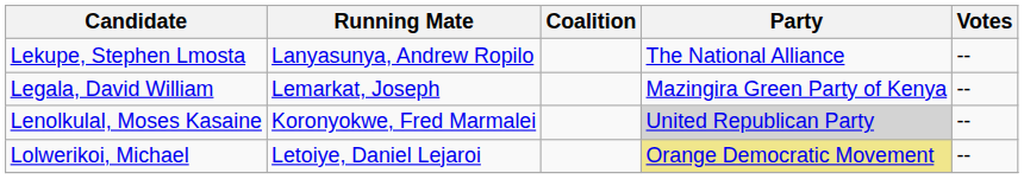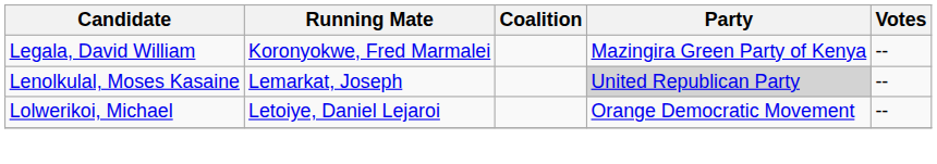- row: Lekupe, Stephen Lmosta | Lanyasunya, Andrew Ropilo | The National Alliance | --
Legala, David William | Running Mate: Lemarkat, Joseph -> Koronyokwe, Fred Marmalei
Lenolkulal, Moses Kasaine | Running Mate: Koronyokwe, Fred Marmalei -> Lemarkat, Joseph
Lolwerikoi, Michael | Party: khaki background -> no background
